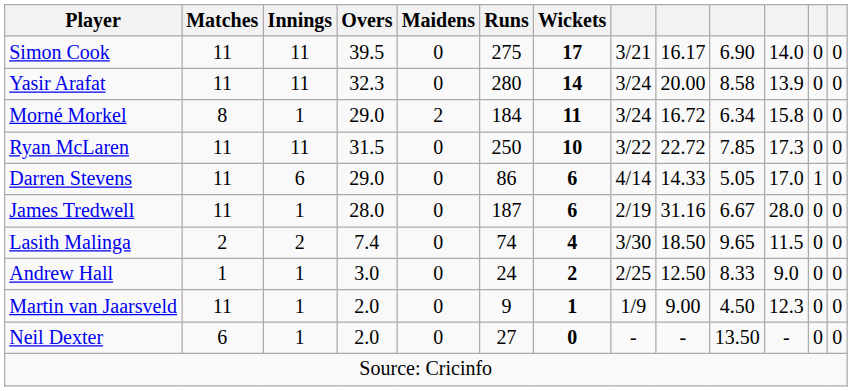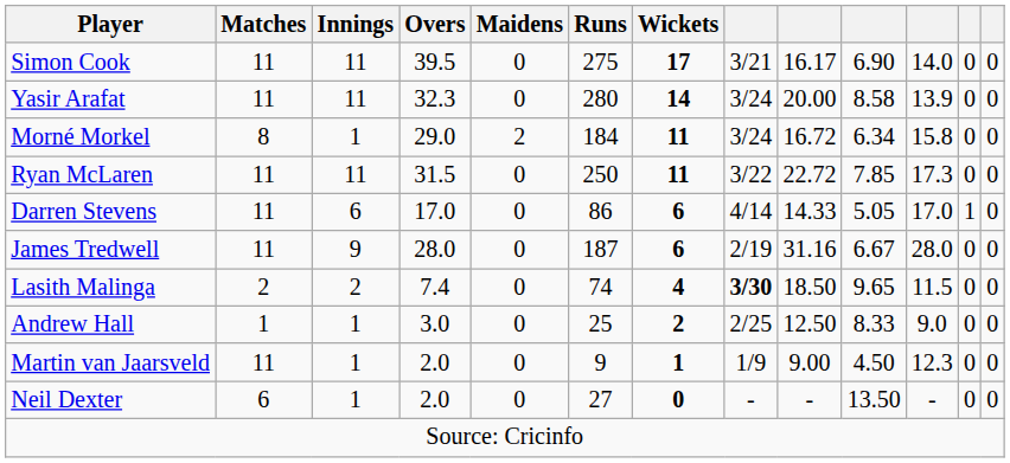Ryan McLaren | Wickets: 10 -> 11
Darren Stevens | Overs: 29.0 -> 17.0
James Tredwell | Innings: 1 -> 9
Lasith Malinga | column 8: normal -> bold
Andrew Hall | Runs: 24 -> 25
